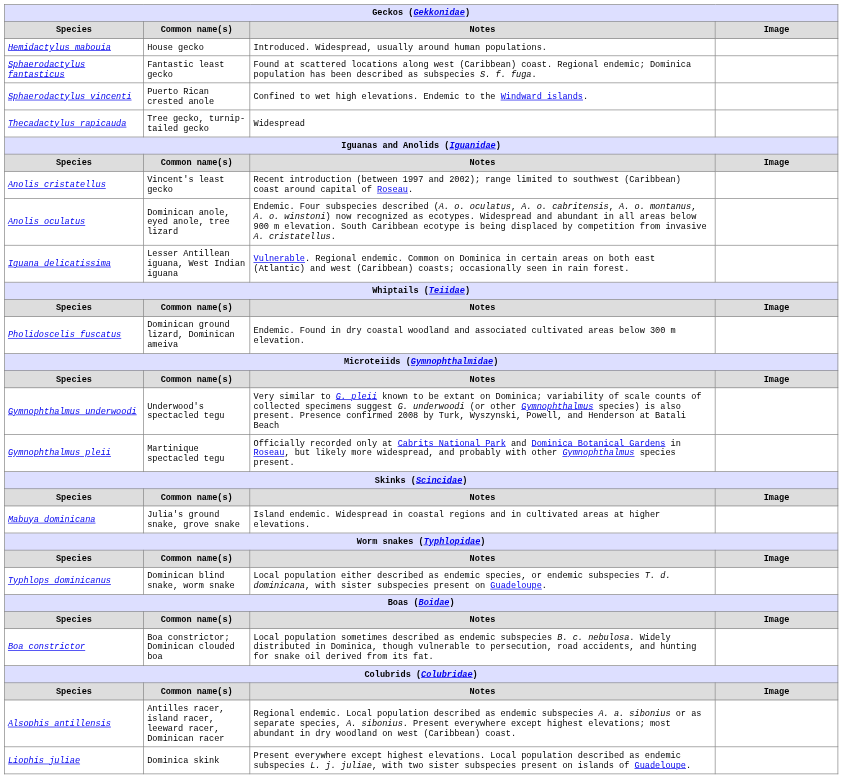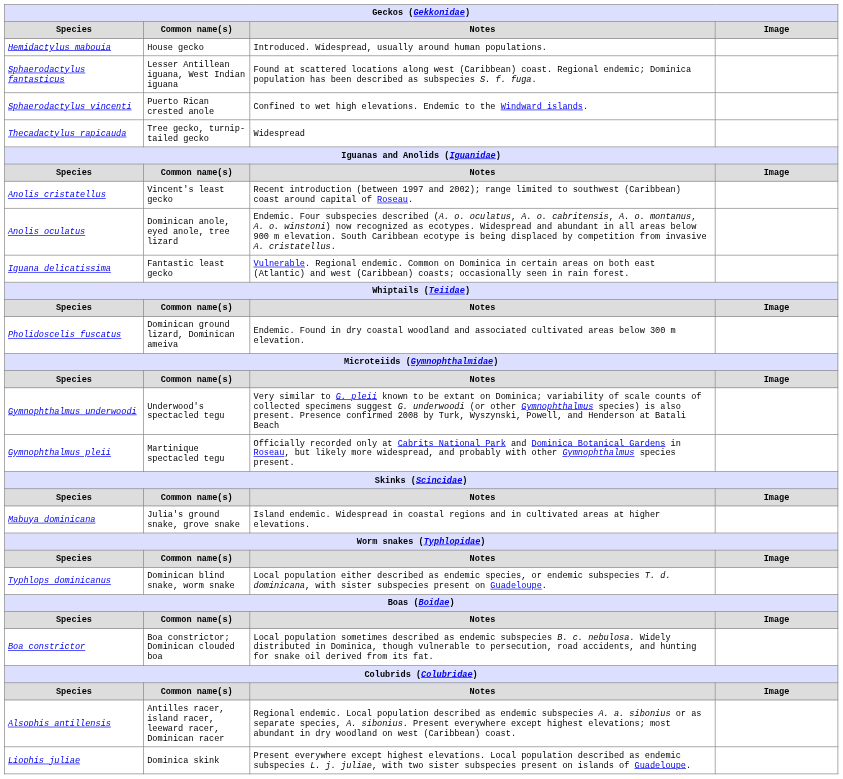Sphaerodactylus fantasticus | Common name(s): Fantastic least gecko -> Lesser Antillean iguana, West Indian iguana
Iguana delicatissima | Common name(s): Lesser Antillean iguana, West Indian iguana -> Fantastic least gecko
